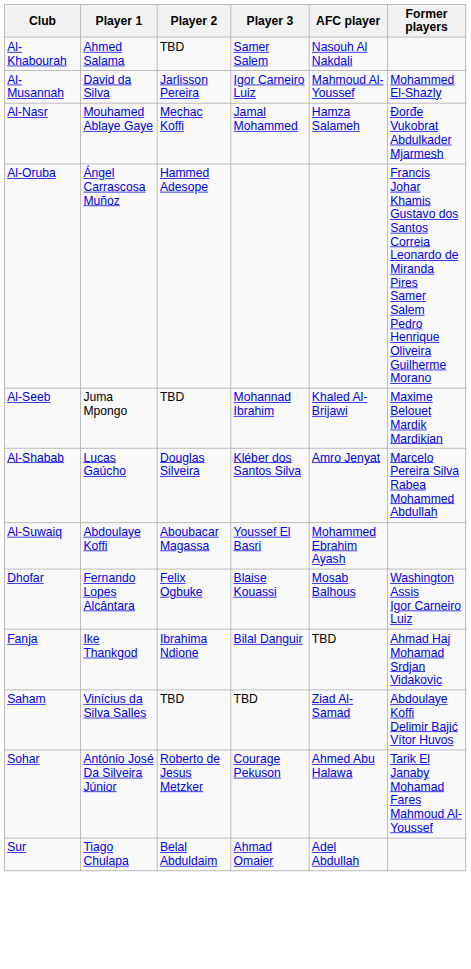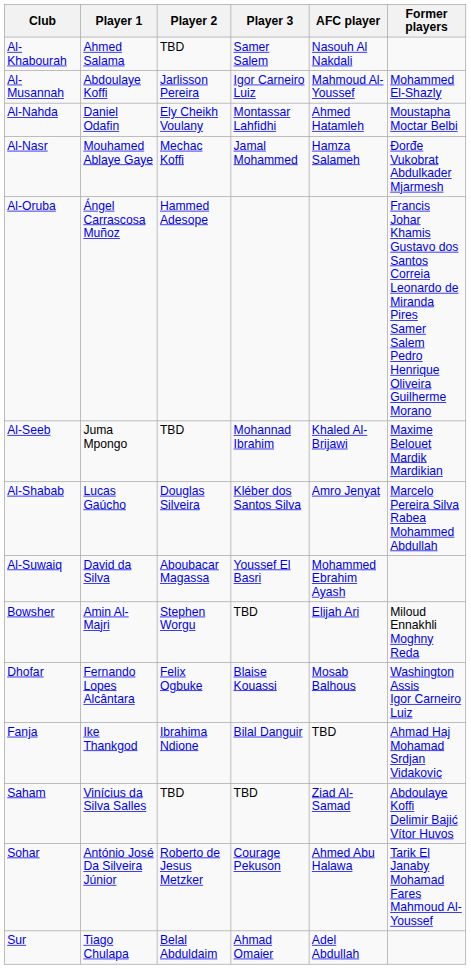Al-Musannah | Player 1: David da Silva -> Abdoulaye Koffi
+ row: Al-Nahda | Daniel Odafin | Ely Cheikh Voulany | Montassar Lahfidhi | Ahmed Hatamleh | Moustapha Moctar Belbi
Al-Suwaiq | Player 1: Abdoulaye Koffi -> David da Silva
+ row: Bowsher | Amin Al-Majri | Stephen Worgu | TBD | Elijah Ari | Miloud Ennakhli Moghny Reda
